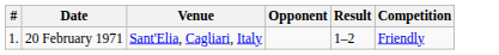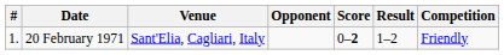+ column: Score | 0–2
